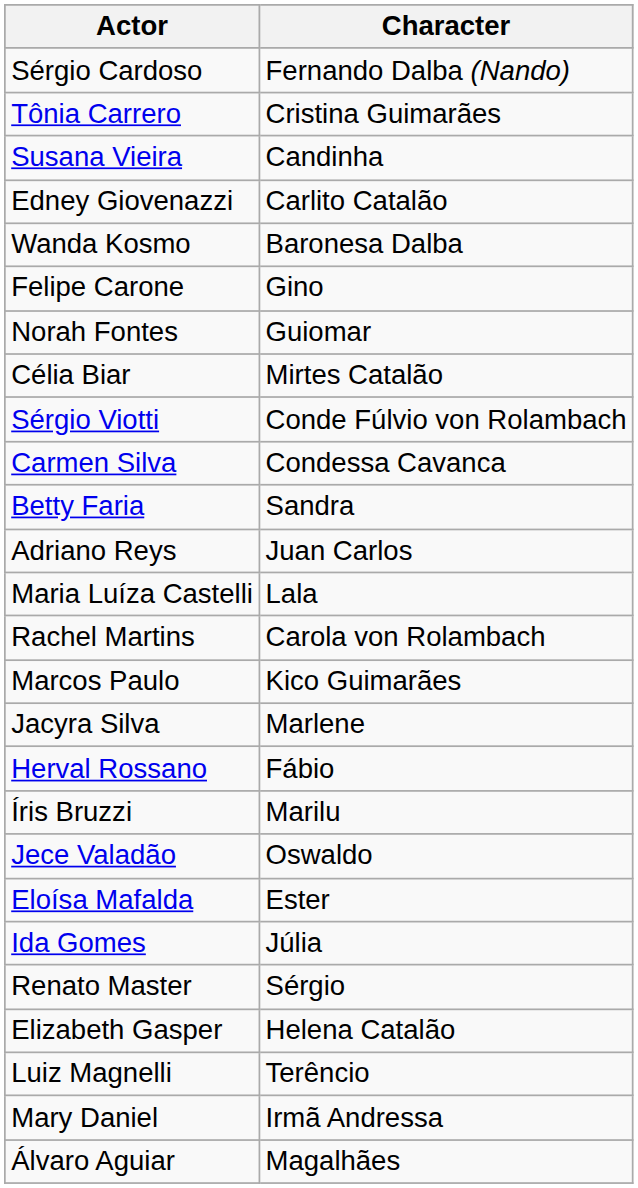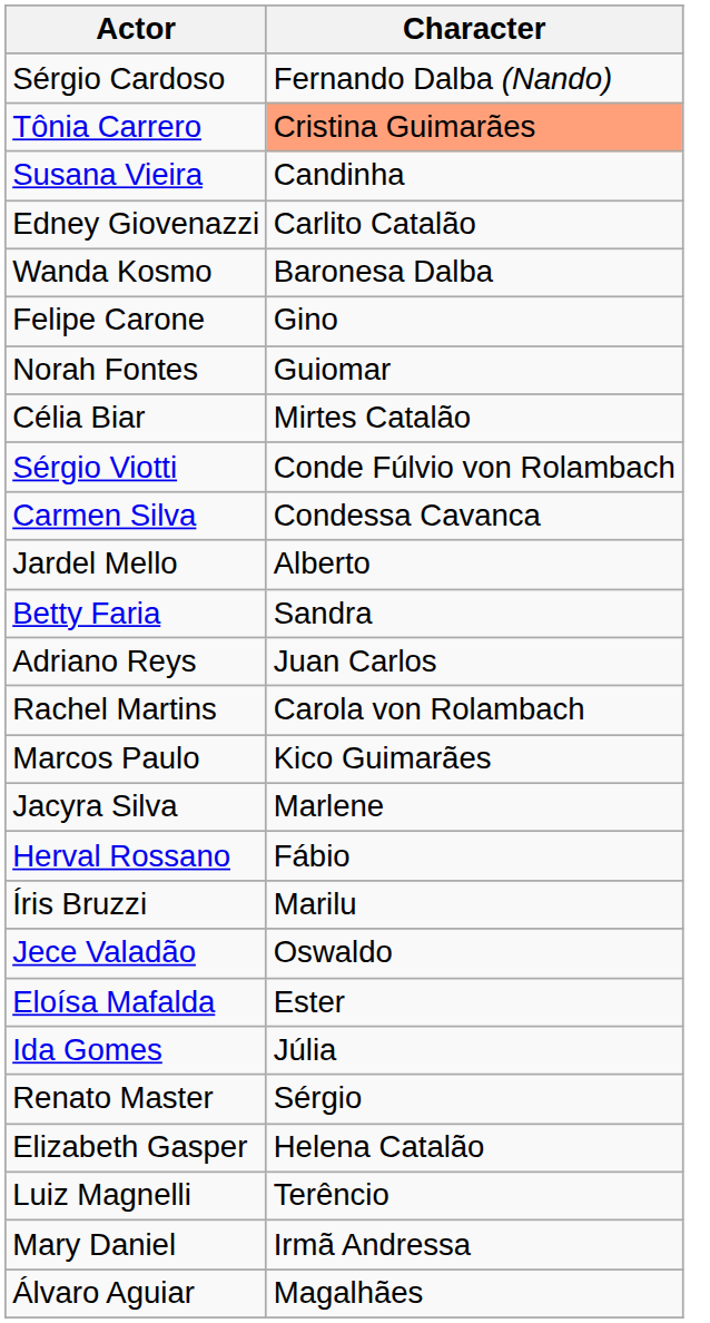Tônia Carrero | Character: no background -> lightsalmon background
+ row: Jardel Mello | Alberto
- row: Maria Luíza Castelli | Lala
